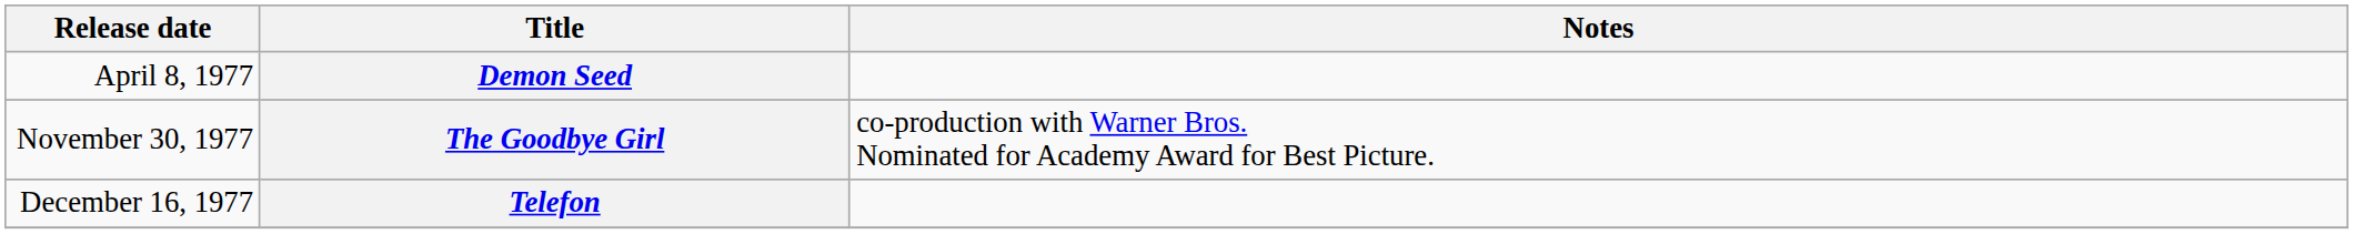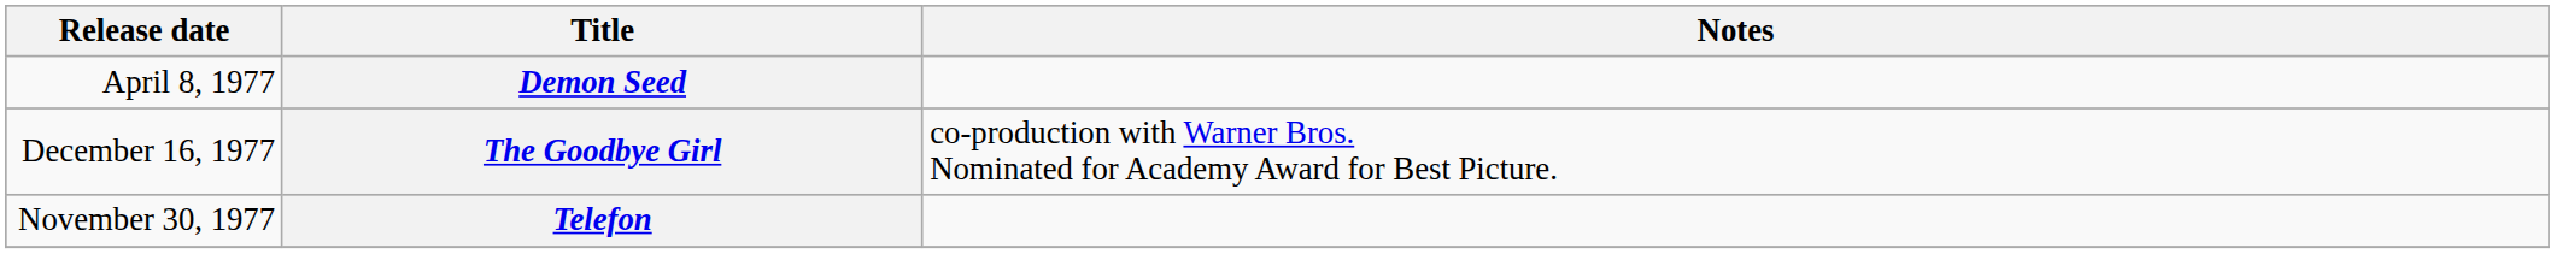The Goodbye Girl | Release date: November 30, 1977 -> December 16, 1977
Telefon | Release date: December 16, 1977 -> November 30, 1977
